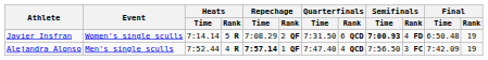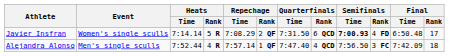Javier Insfran | Final / Rank: 19 -> 17
Alejandra Alonso | Repechage / Time: bold -> normal
Alejandra Alonso | Final / Rank: 19 -> 18
